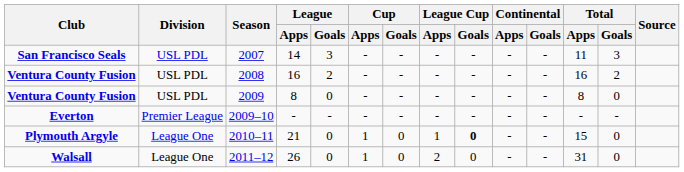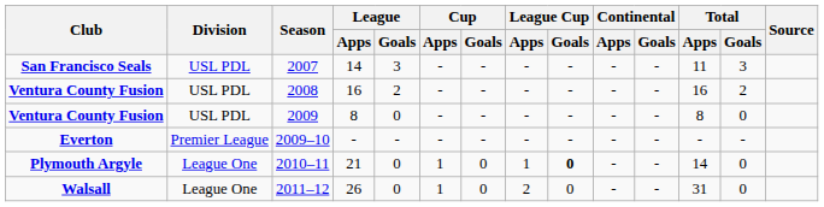2010–11 | Total / Apps: 15 -> 14
